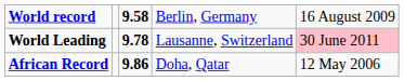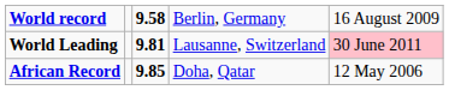World Leading | column 3: 9.78 -> 9.81
African Record | column 3: 9.86 -> 9.85
